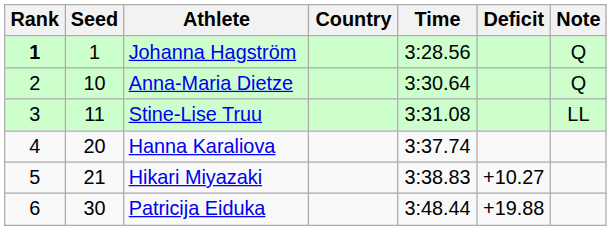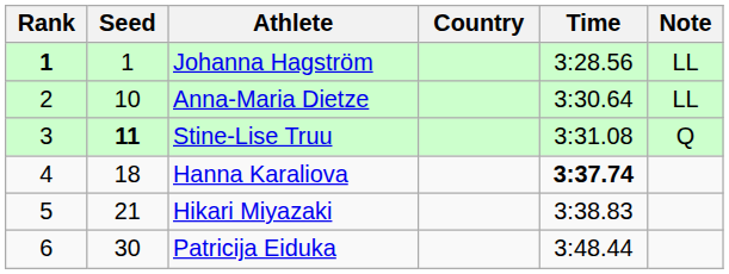- column: Deficit | +10.27 | +19.88
Johanna Hagström | Note: Q -> LL
Anna-Maria Dietze | Note: Q -> LL
Stine-Lise Truu | Seed: normal -> bold
Stine-Lise Truu | Note: LL -> Q
Hanna Karaliova | Seed: 20 -> 18
Hanna Karaliova | Time: normal -> bold
